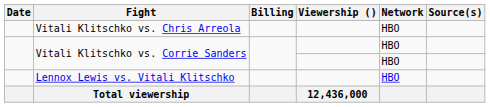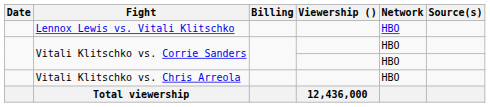rows swapped: Lennox Lewis vs. Vitali Klitschko <-> Vitali Klitschko vs. Chris Arreola
